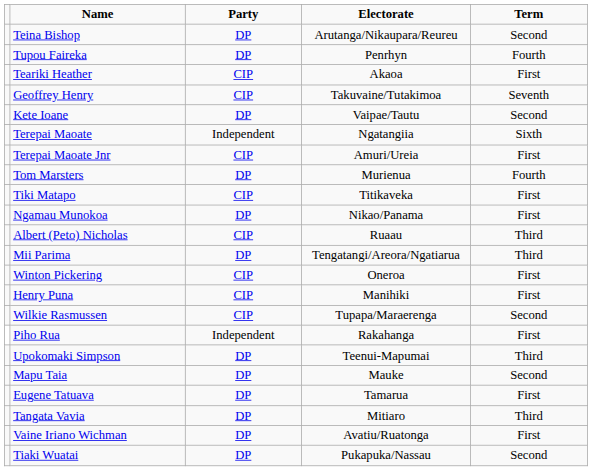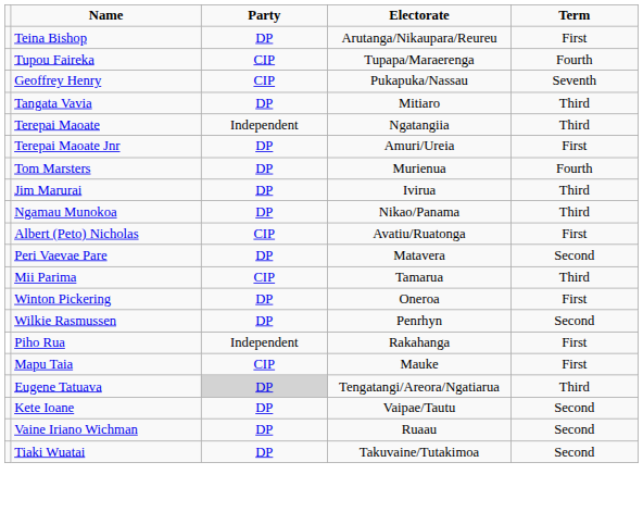Teina Bishop | Term: Second -> First
Tupou Faireka | Party: DP -> CIP
Tupou Faireka | Electorate: Penrhyn -> Tupapa/Maraerenga
- row: Teariki Heather | CIP | Akaoa | First
Geoffrey Henry | Electorate: Takuvaine/Tutakimoa -> Pukapuka/Nassau
rows swapped: Kete Ioane <-> Tangata Vavia
Terepai Maoate | Term: Sixth -> Third
Terepai Maoate Jnr | Party: CIP -> DP
+ row: Jim Marurai | DP | Ivirua | Third
- row: Tiki Matapo | CIP | Titikaveka | First
Ngamau Munokoa | Term: First -> Third
Albert (Peto) Nicholas | Electorate: Ruaau -> Avatiu/Ruatonga
Albert (Peto) Nicholas | Term: Third -> First
+ row: Peri Vaevae Pare | DP | Matavera | Second
Mii Parima | Party: DP -> CIP
Mii Parima | Electorate: Tengatangi/Areora/Ngatiarua -> Tamarua
Winton Pickering | Party: CIP -> DP
- row: Henry Puna | CIP | Manihiki | First
Wilkie Rasmussen | Party: CIP -> DP
Wilkie Rasmussen | Electorate: Tupapa/Maraerenga -> Penrhyn
- row: Upokomaki Simpson | DP | Teenui-Mapumai | Third
Mapu Taia | Party: DP -> CIP
Mapu Taia | Term: Second -> First
Eugene Tatuava | Party: no background -> lightgrey background
Eugene Tatuava | Electorate: Tamarua -> Tengatangi/Areora/Ngatiarua
Eugene Tatuava | Term: First -> Third
Vaine Iriano Wichman | Electorate: Avatiu/Ruatonga -> Ruaau
Vaine Iriano Wichman | Term: First -> Second
Tiaki Wuatai | Electorate: Pukapuka/Nassau -> Takuvaine/Tutakimoa
